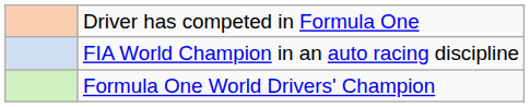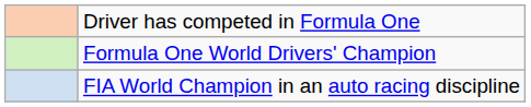rows swapped: Formula One World Drivers' Champion <-> FIA World Champion in an auto racing discipline
